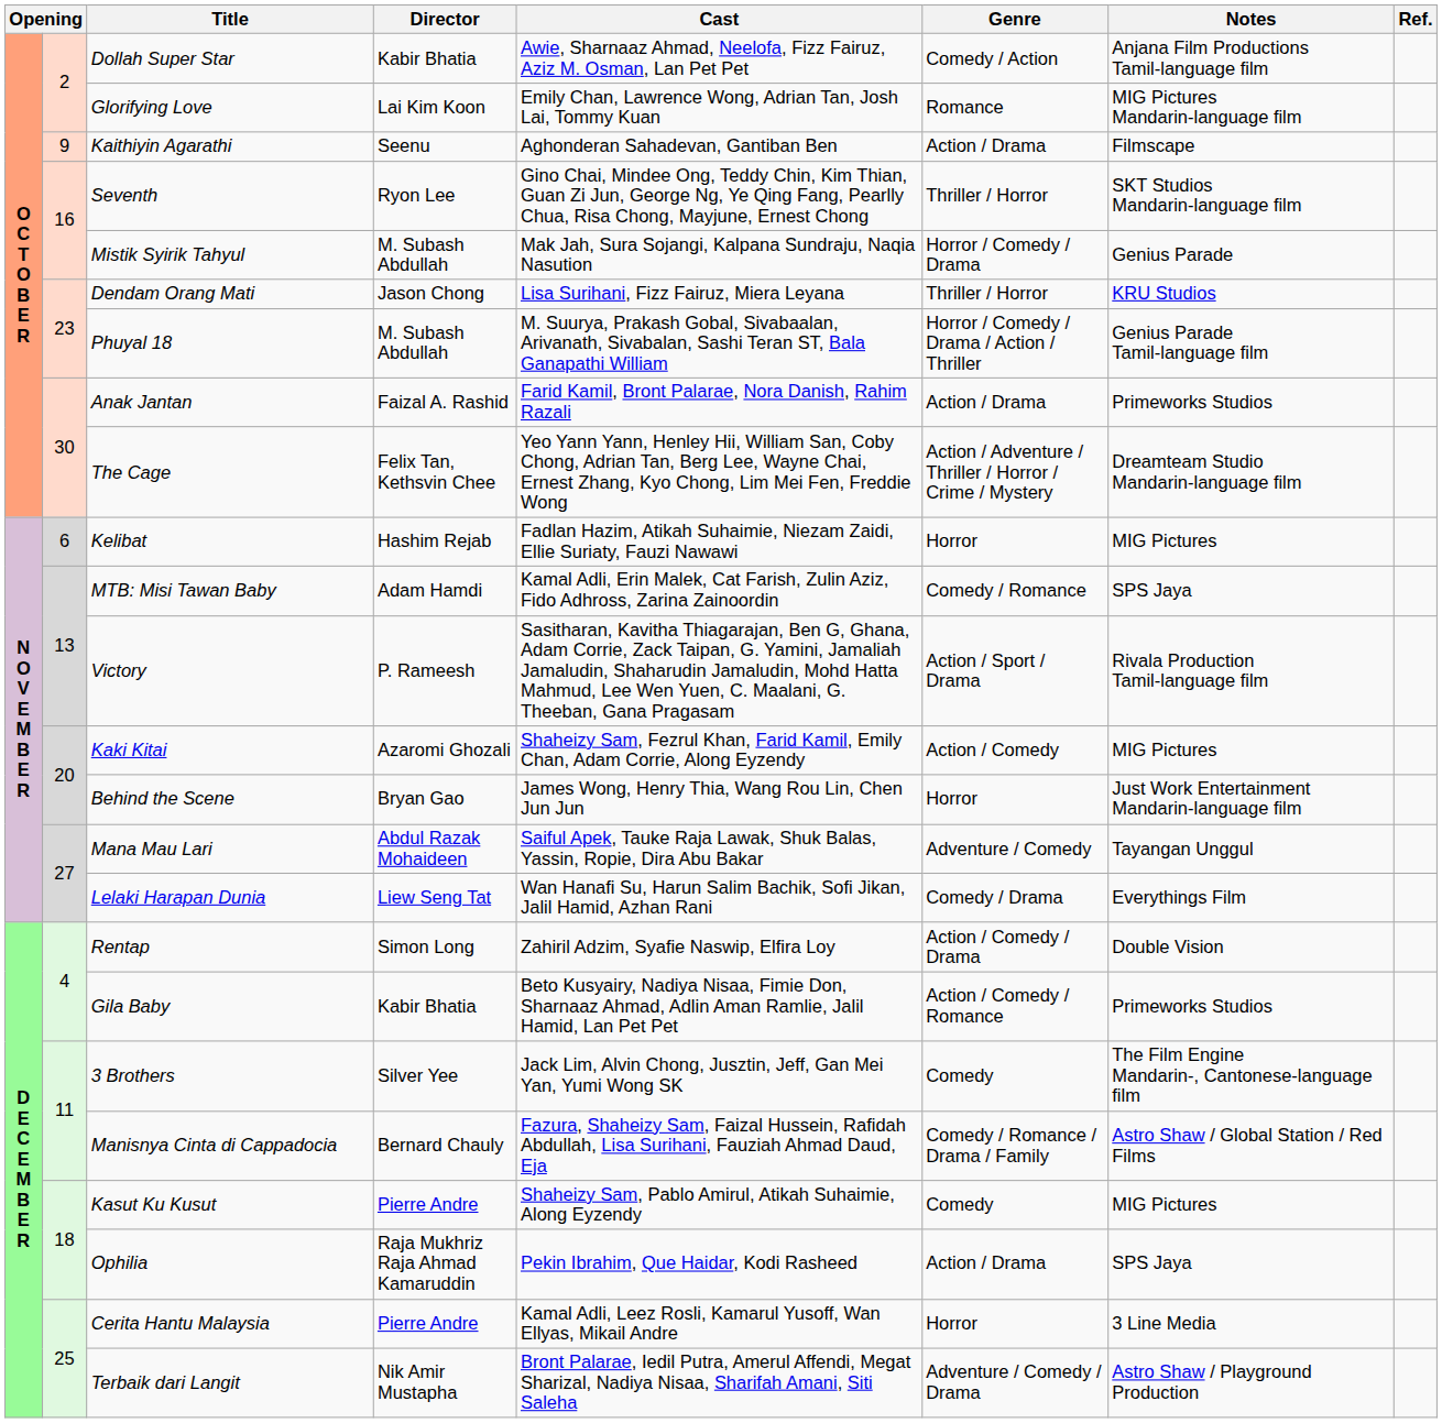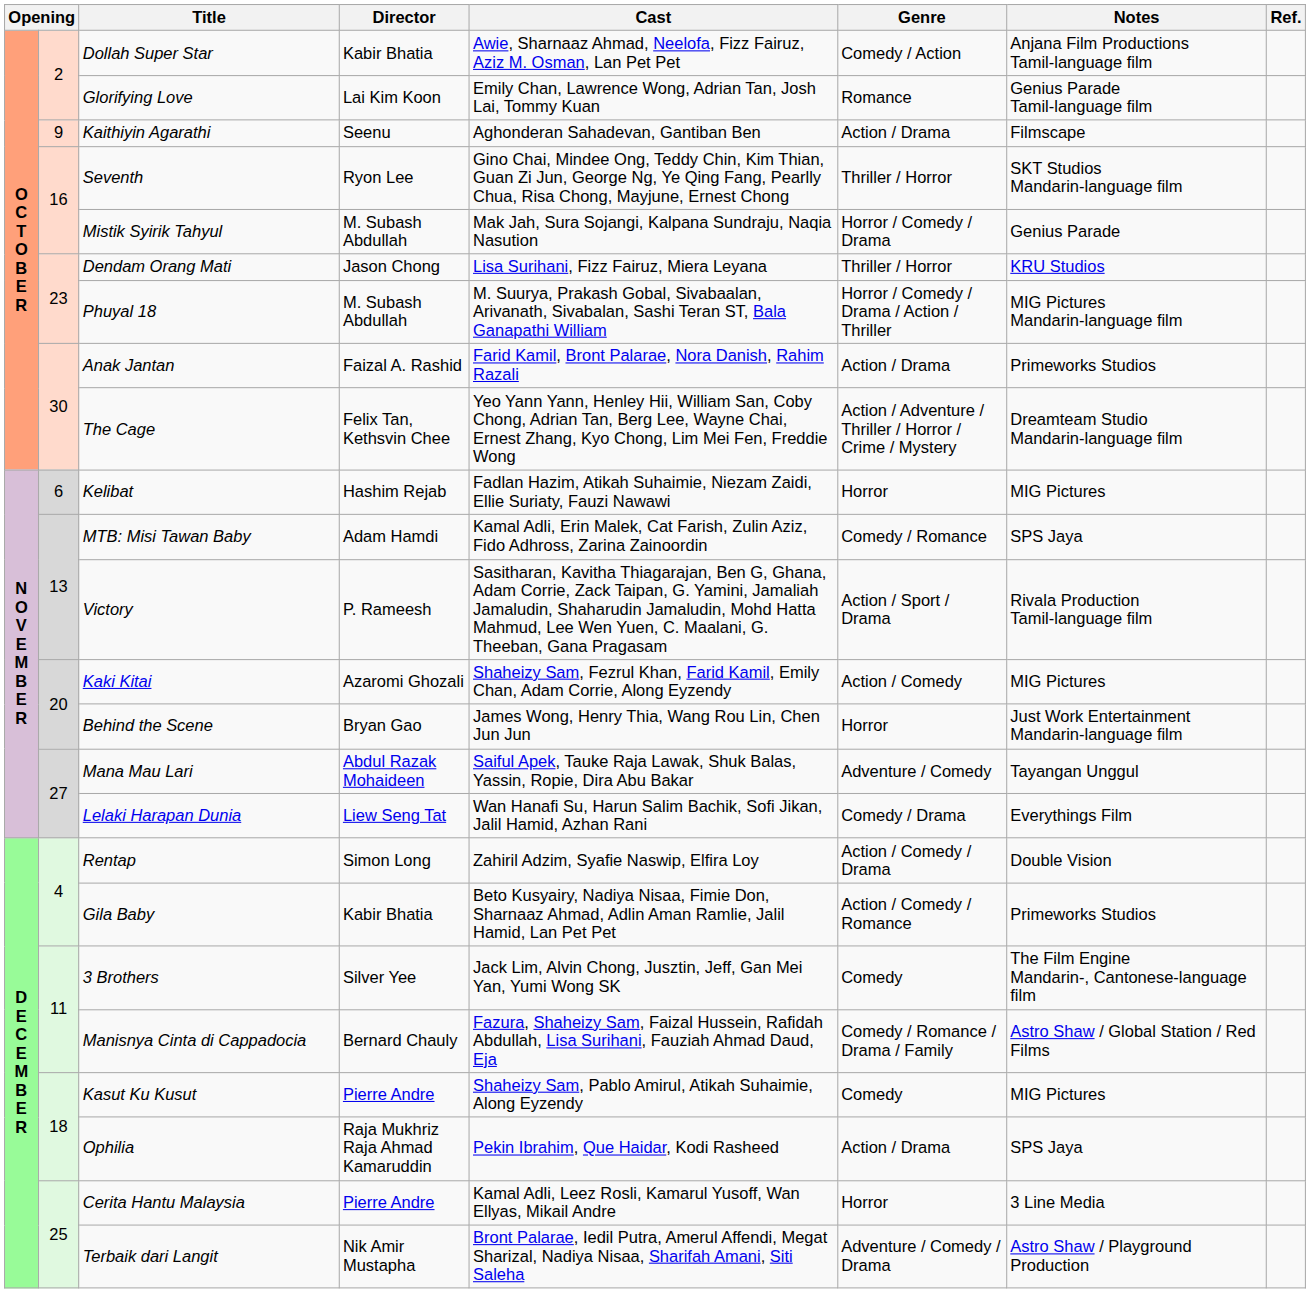Glorifying Love | Notes: MIG Pictures Mandarin-language film -> Genius Parade Tamil-language film
Phuyal 18 | Notes: Genius Parade Tamil-language film -> MIG Pictures Mandarin-language film
